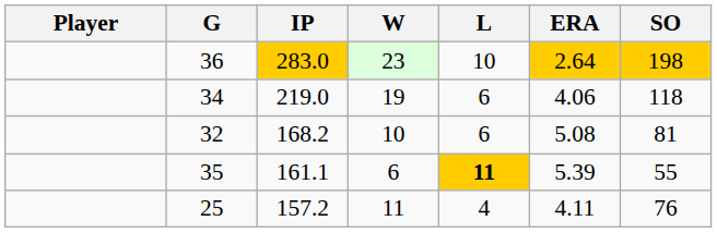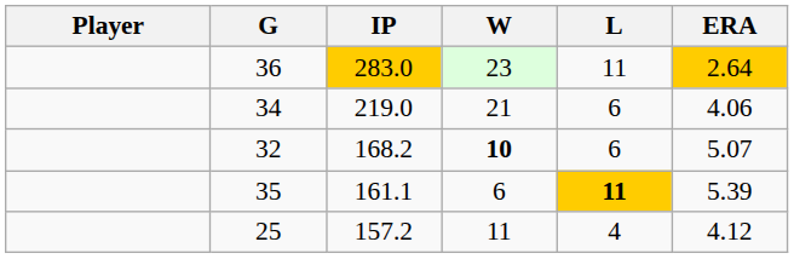- column: SO | 198 | 118 | 81 | 55 | 76
36 | L: 10 -> 11
34 | W: 19 -> 21
32 | W: normal -> bold
32 | ERA: 5.08 -> 5.07
25 | ERA: 4.11 -> 4.12
